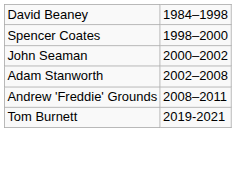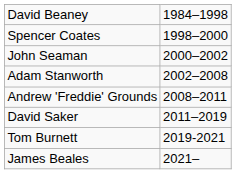+ row: David Saker | 2011–2019
+ row: James Beales | 2021–
